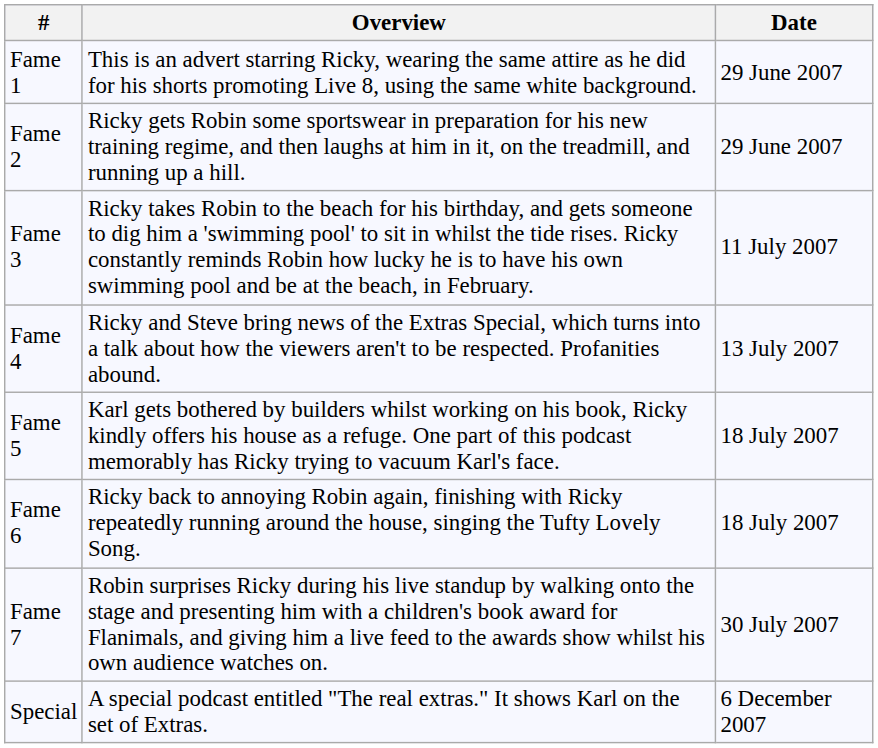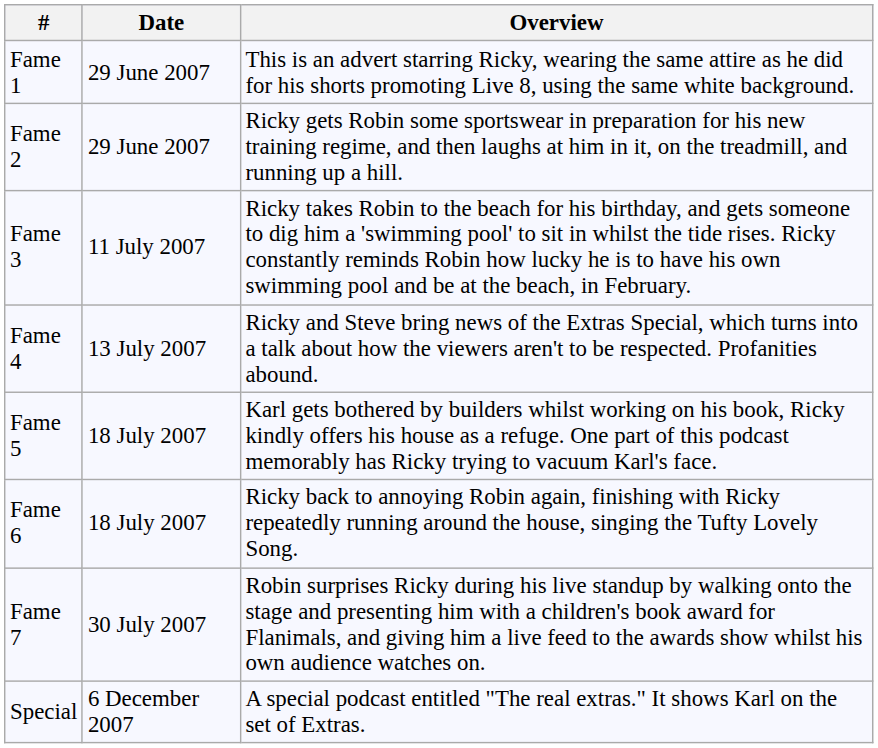columns swapped: Date <-> Overview
